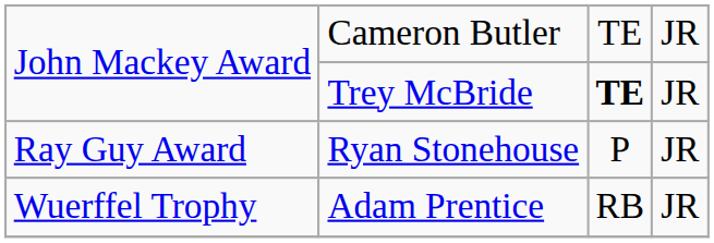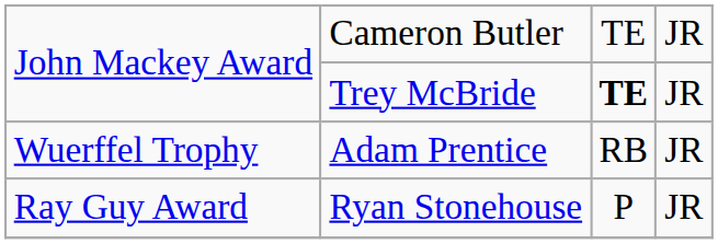rows swapped: Ray Guy Award <-> Wuerffel Trophy
